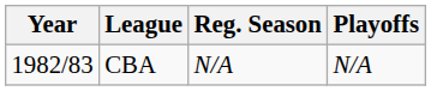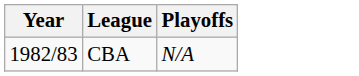- column: Reg. Season | N/A
